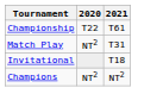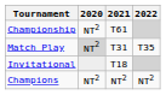+ column: 2022 | T35 | NT2
Championship | 2020: T22 -> NT2
Match Play | 2020: no background -> lightgrey background
